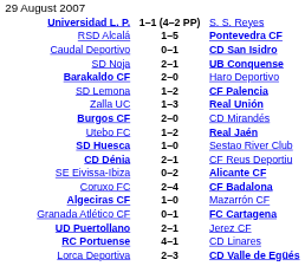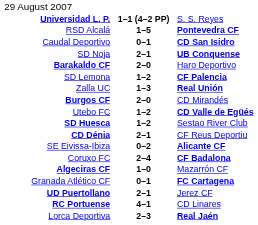Utebo FC | column 3: Real Jaén -> CD Valle de Egüés
SD Huesca | column 2: 1–0 -> 1–2
Lorca Deportiva | column 3: CD Valle de Egüés -> Real Jaén
